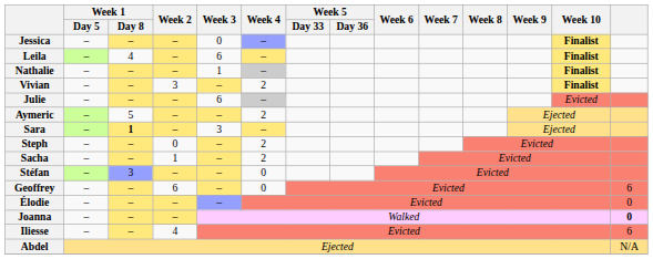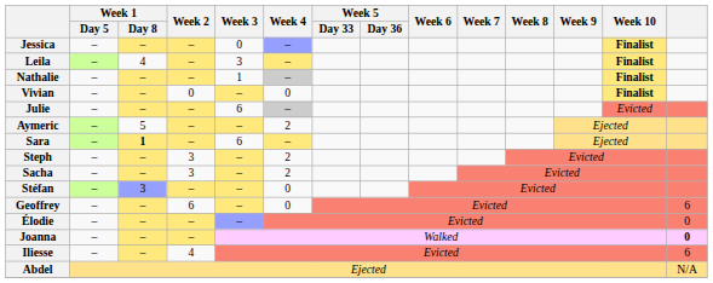Leila | Week 3: 6 -> 3
Vivian | Week 2: 3 -> 0
Vivian | Week 4: 2 -> 0
Sara | Week 3: 3 -> 6
Steph | Week 2: 0 -> 3
Sacha | Week 2: 1 -> 3
